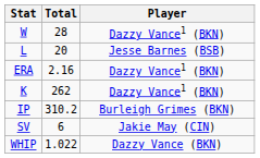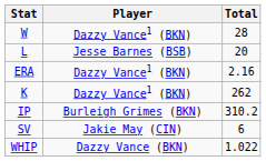columns swapped: Player <-> Total
